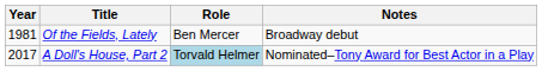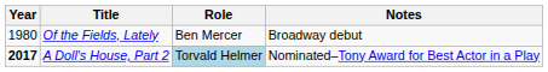Of the Fields, Lately | Year: 1981 -> 1980
A Doll's House, Part 2 | Year: normal -> bold
